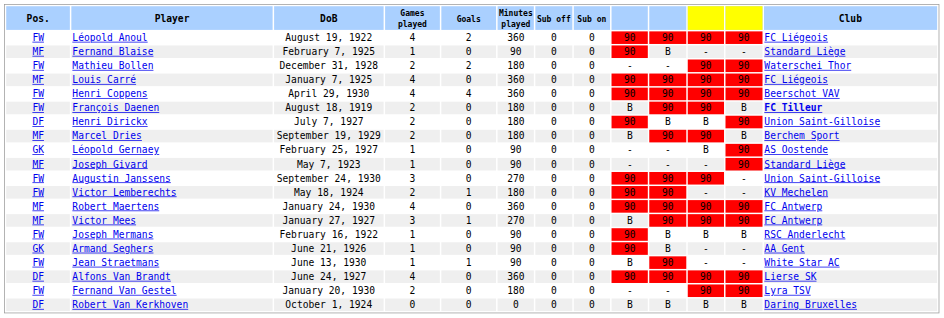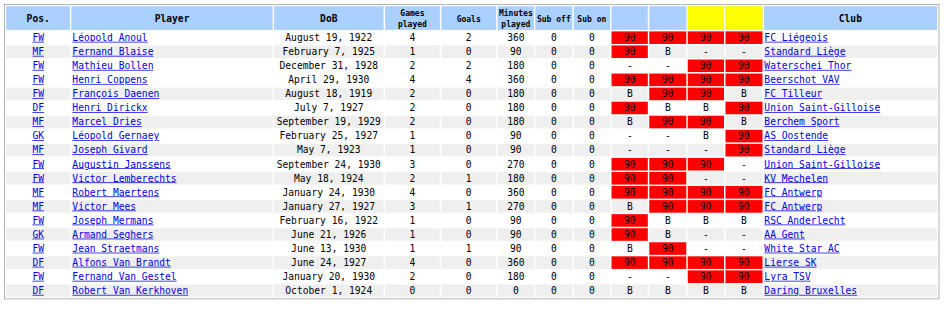- row: MF | Louis Carré | January 7, 1925 | 4 | 0 | 360 | 0 | 0 | 90 | 90 | 90 | 90 | FC Liégeois
François Daenen | Club: bold -> normal
